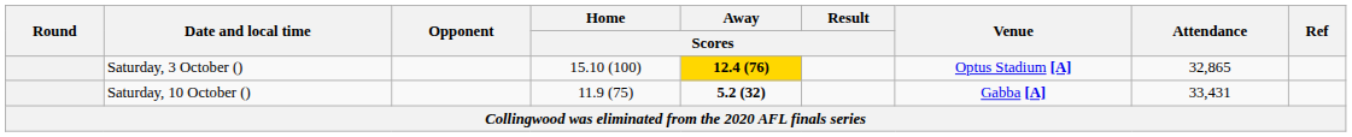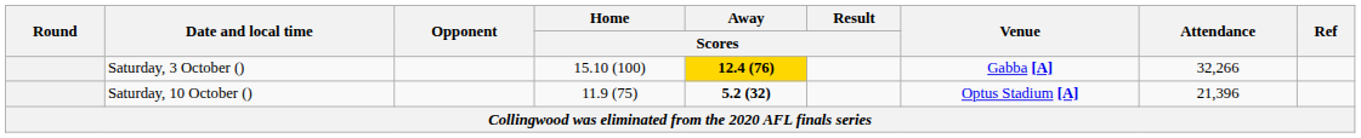Saturday, 3 October () | Venue: Optus Stadium [A] -> Gabba [A]
Saturday, 3 October () | Attendance: 32,865 -> 32,266
Saturday, 10 October () | Venue: Gabba [A] -> Optus Stadium [A]
Saturday, 10 October () | Attendance: 33,431 -> 21,396
